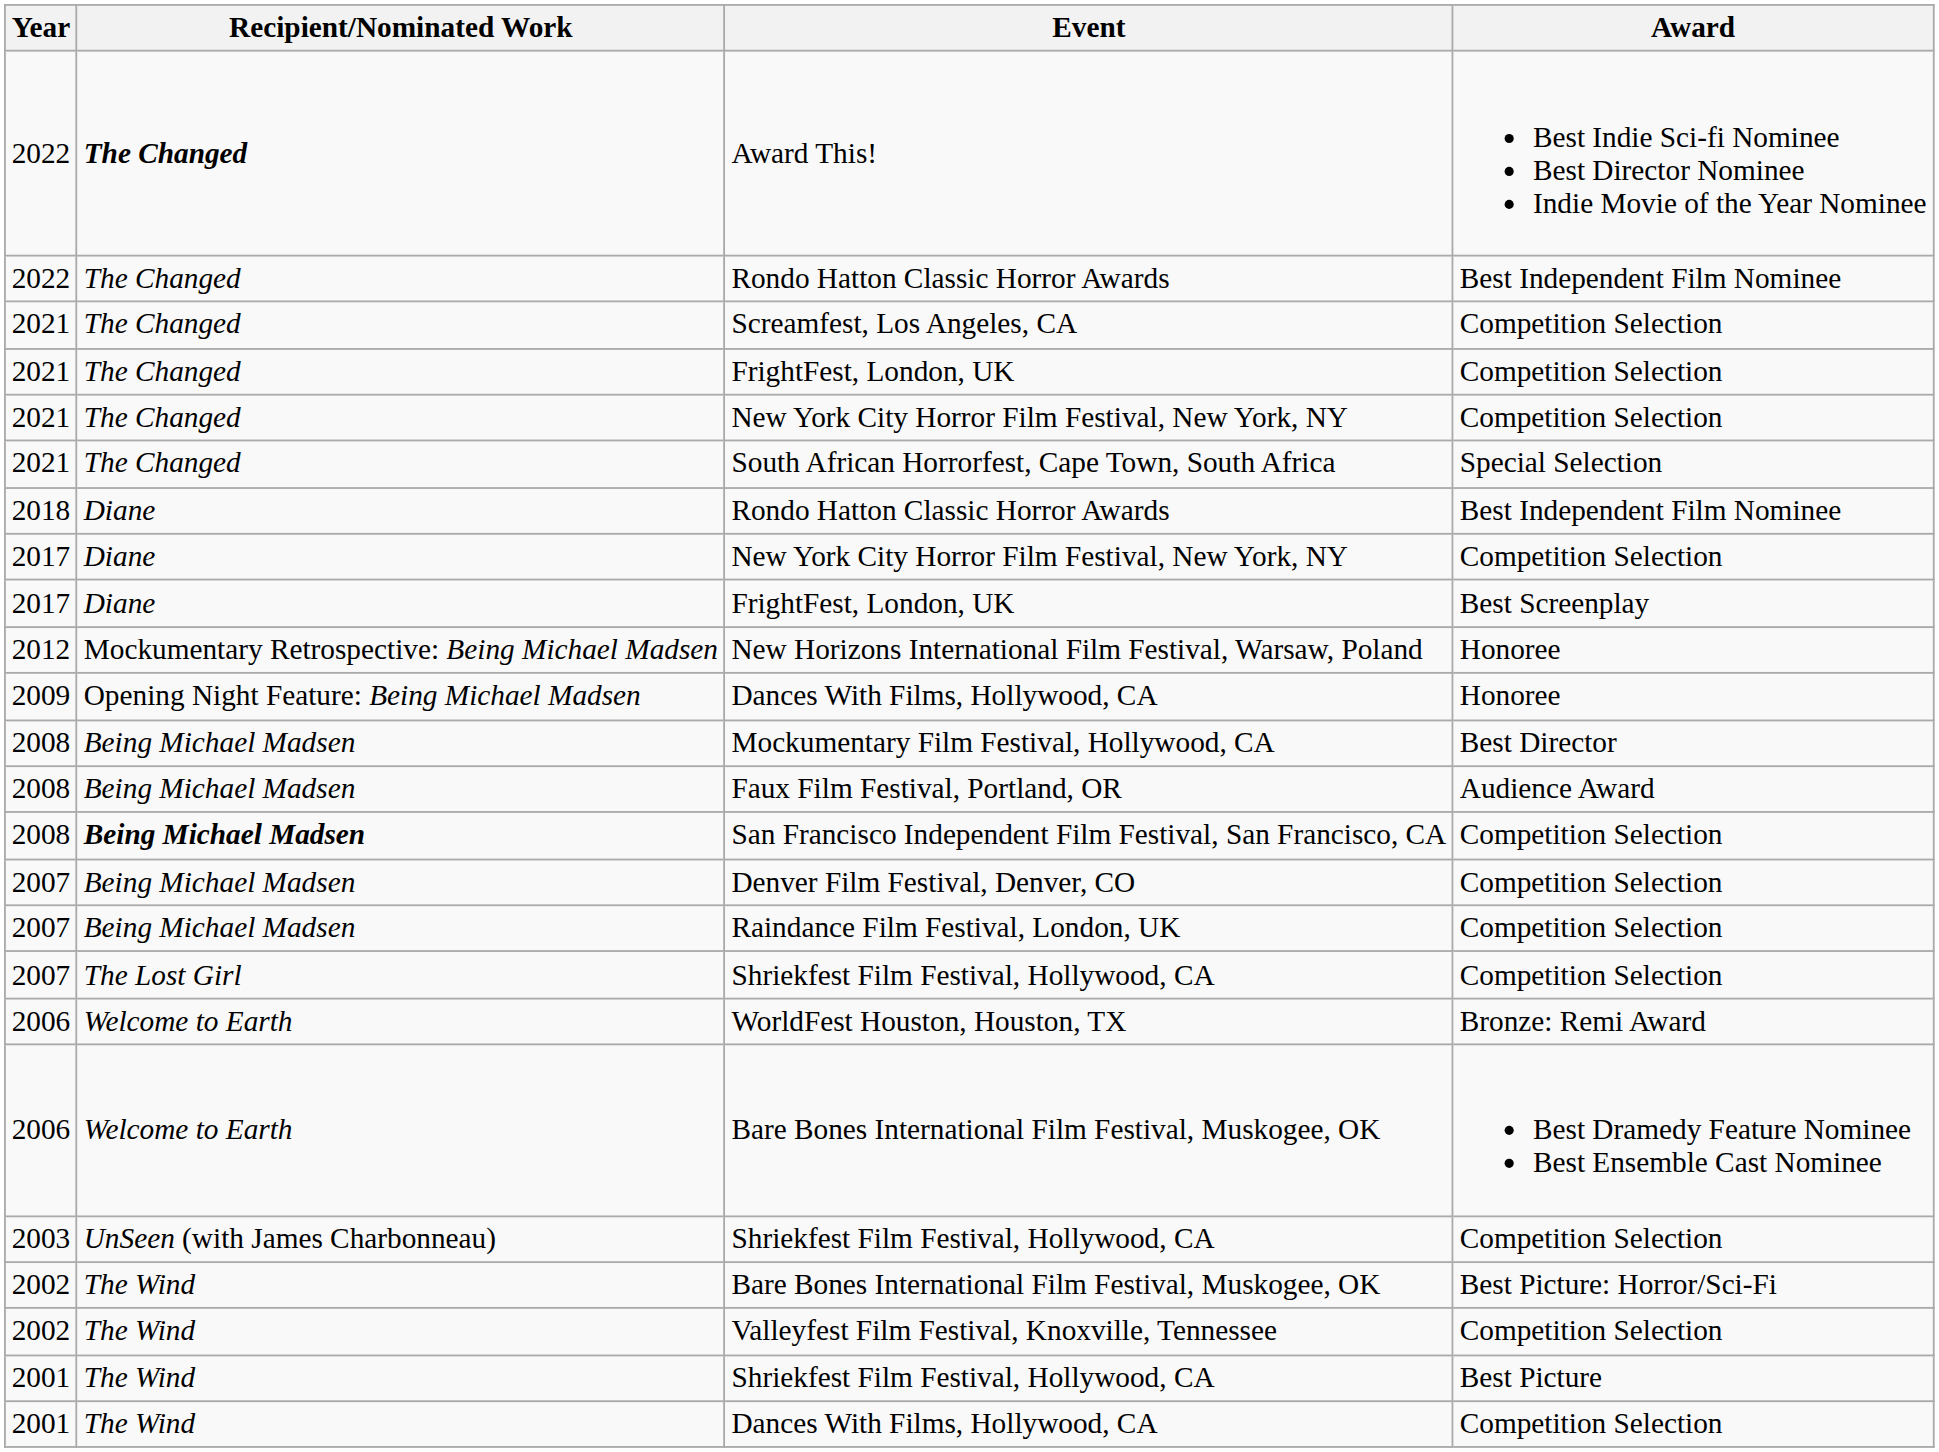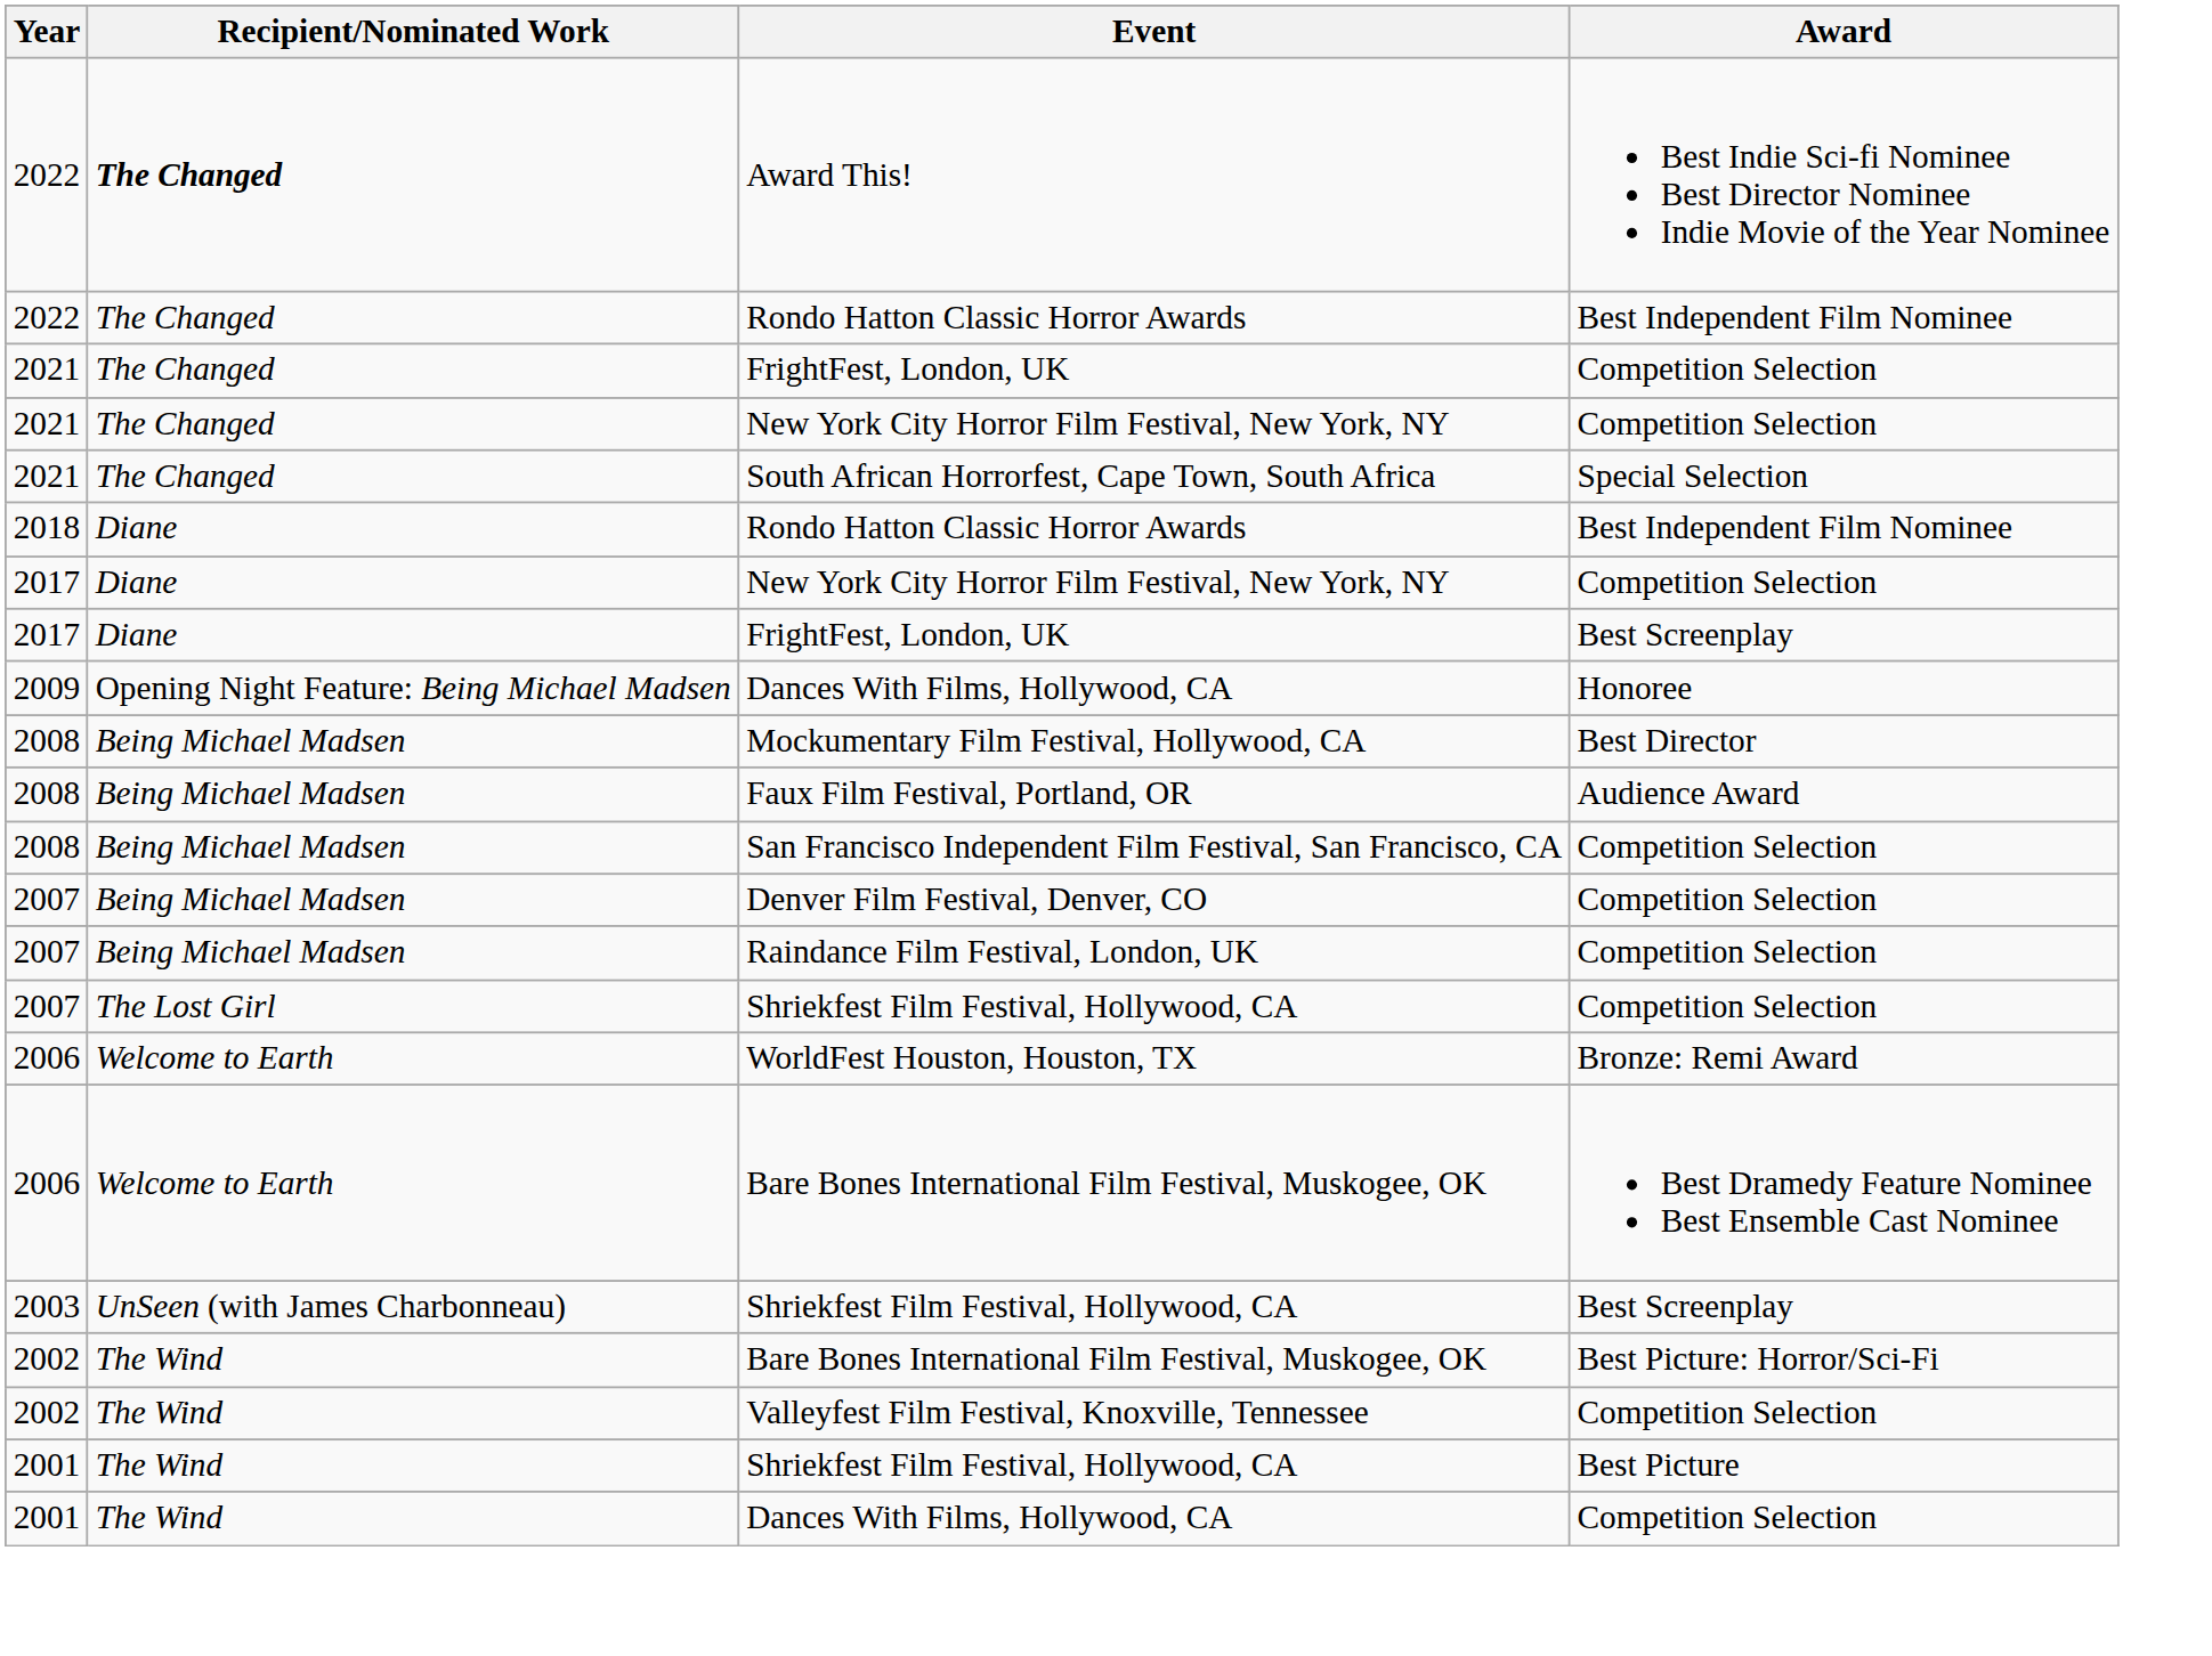- row: 2021 | The Changed | Screamfest, Los Angeles, CA | Competition Selection
- row: 2012 | Mockumentary Retrospective: Being Michael Madsen | New Horizons International Film Festival, Warsaw, Poland | Honoree
San Francisco Independent Film Festival, San Francisco, CA | Recipient/Nominated Work: bold -> normal
2003 / Shriekfest Film Festival, Hollywood, CA | Award: Competition Selection -> Best Screenplay
